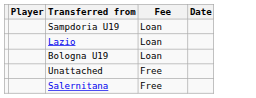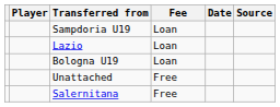+ column: Source
